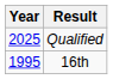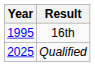rows swapped: 16th <-> Qualified
